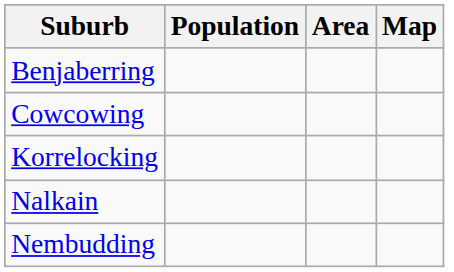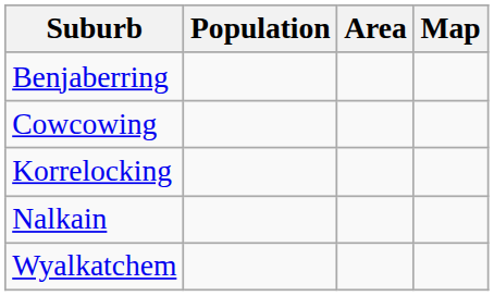- row: Nembudding
+ row: Wyalkatchem
